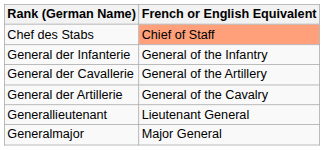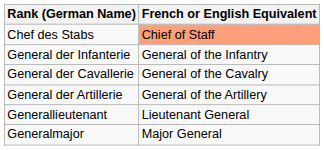General der Cavallerie | French or English Equivalent: General of the Artillery -> General of the Cavalry
General der Artillerie | French or English Equivalent: General of the Cavalry -> General of the Artillery
